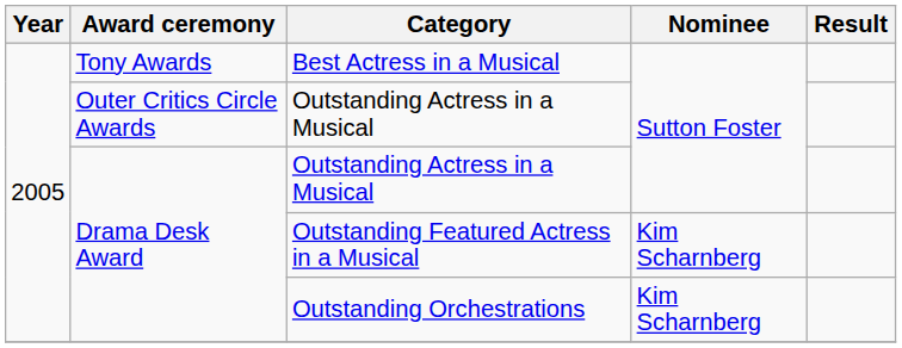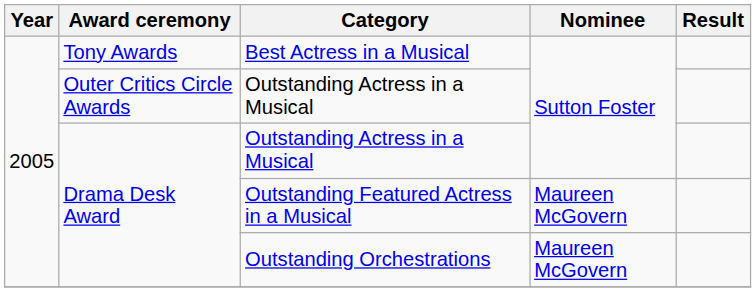Outstanding Featured Actress in a Musical | Nominee: Kim Scharnberg -> Maureen McGovern
Outstanding Orchestrations | Nominee: Kim Scharnberg -> Maureen McGovern
